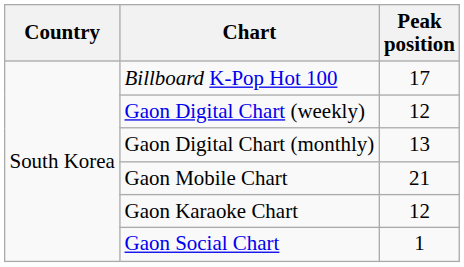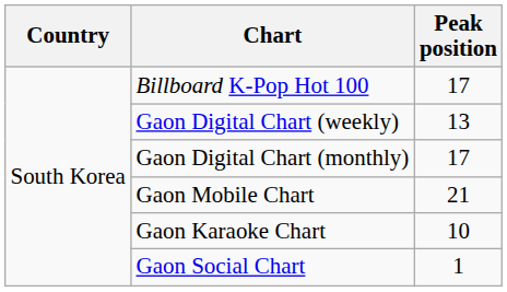Gaon Digital Chart (weekly) | Peak position: 12 -> 13
Gaon Digital Chart (monthly) | Peak position: 13 -> 17
Gaon Karaoke Chart | Peak position: 12 -> 10
